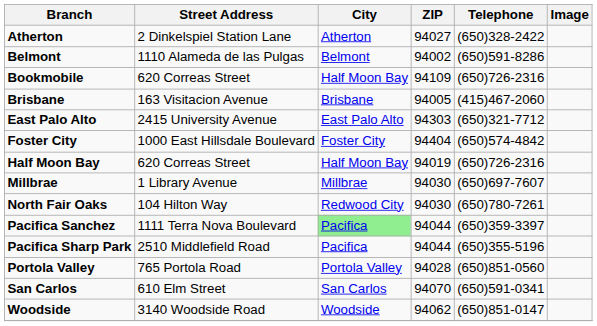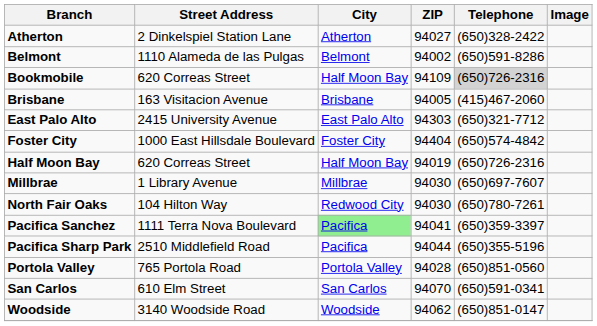Bookmobile | Telephone: no background -> lightgrey background
Pacifica Sanchez | ZIP: 94044 -> 94041
